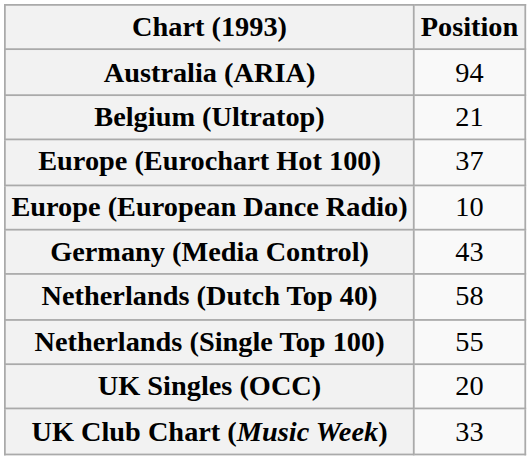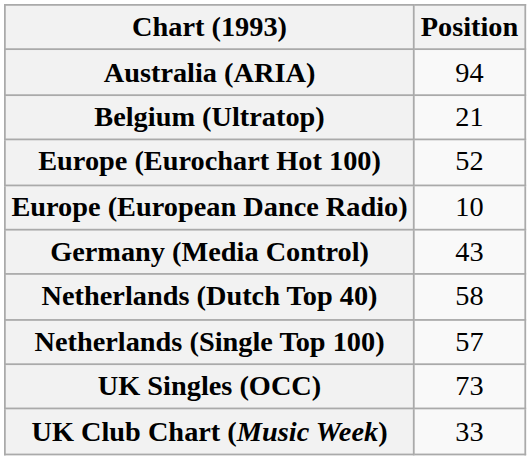Europe (Eurochart Hot 100) | Position: 37 -> 52
Netherlands (Single Top 100) | Position: 55 -> 57
UK Singles (OCC) | Position: 20 -> 73
